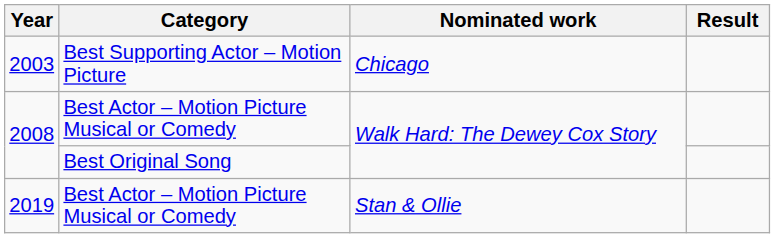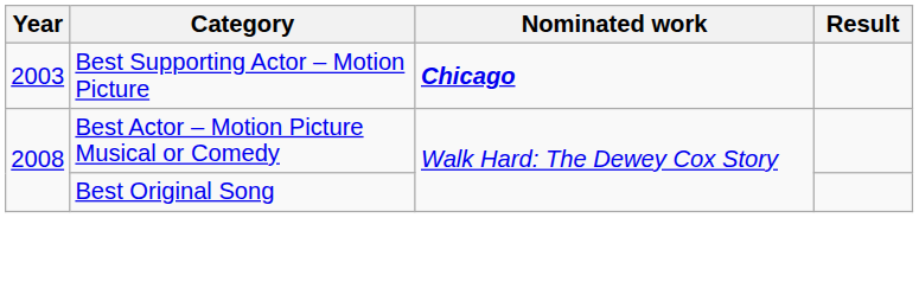2003 | Nominated work: normal -> bold
- row: 2019 | Best Actor – Motion Picture Musical or Comedy | Stan & Ollie
